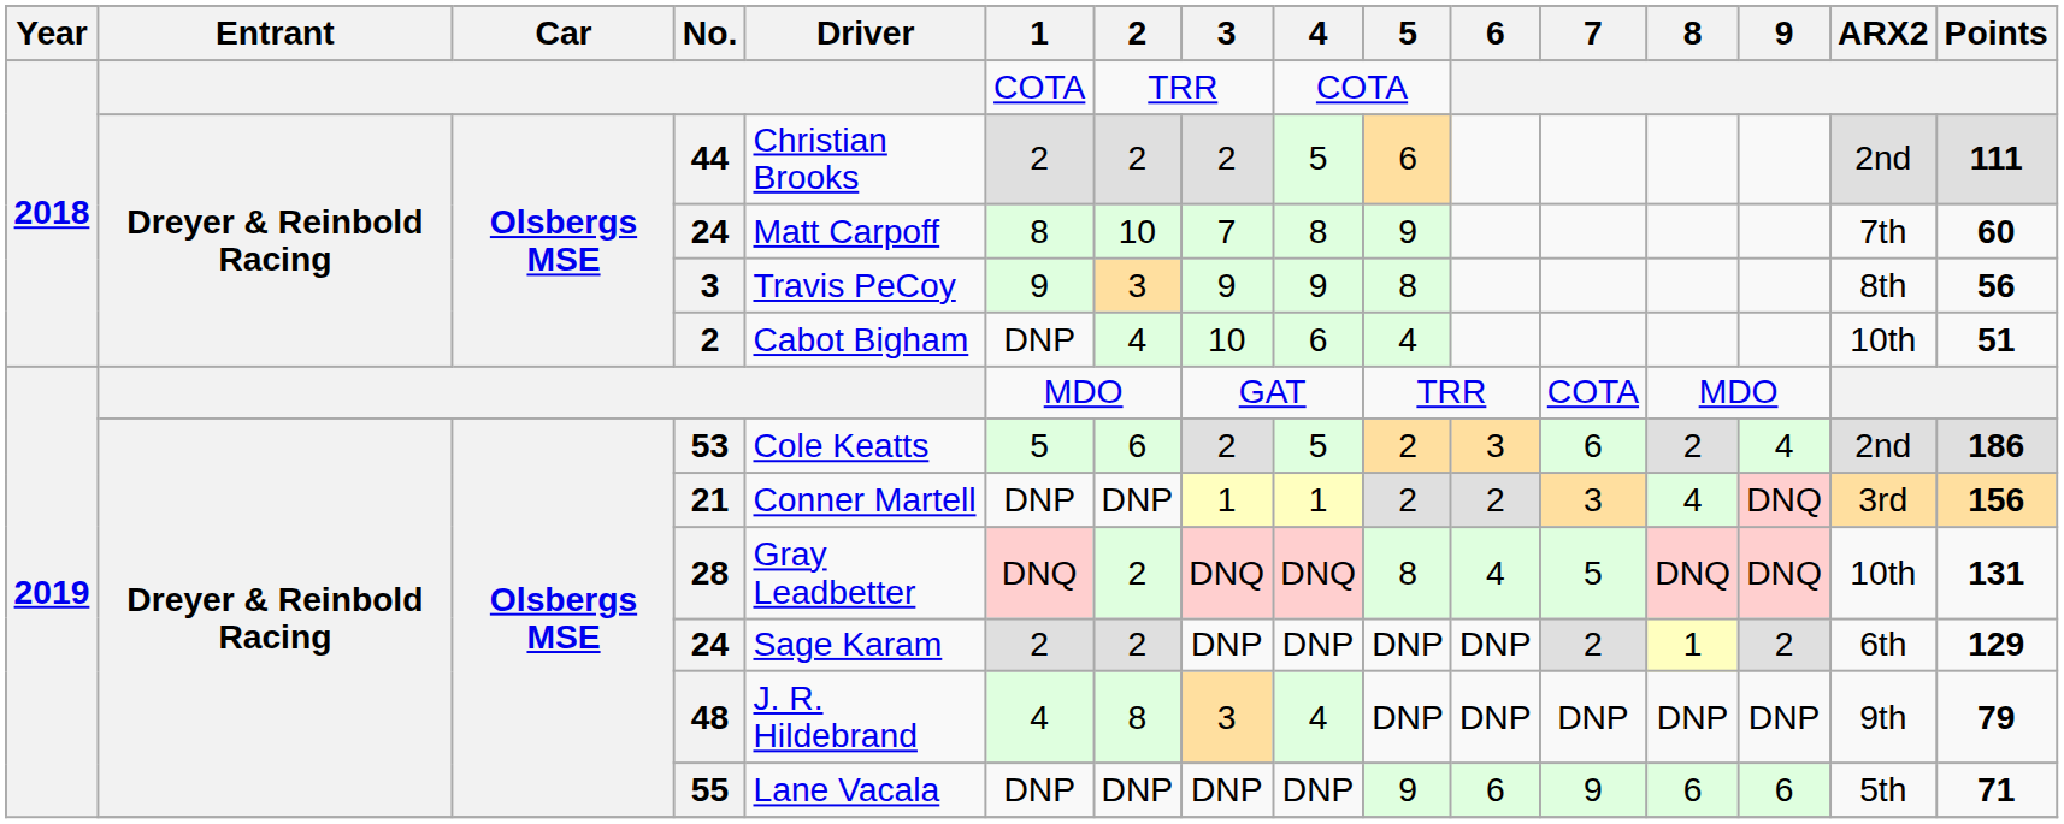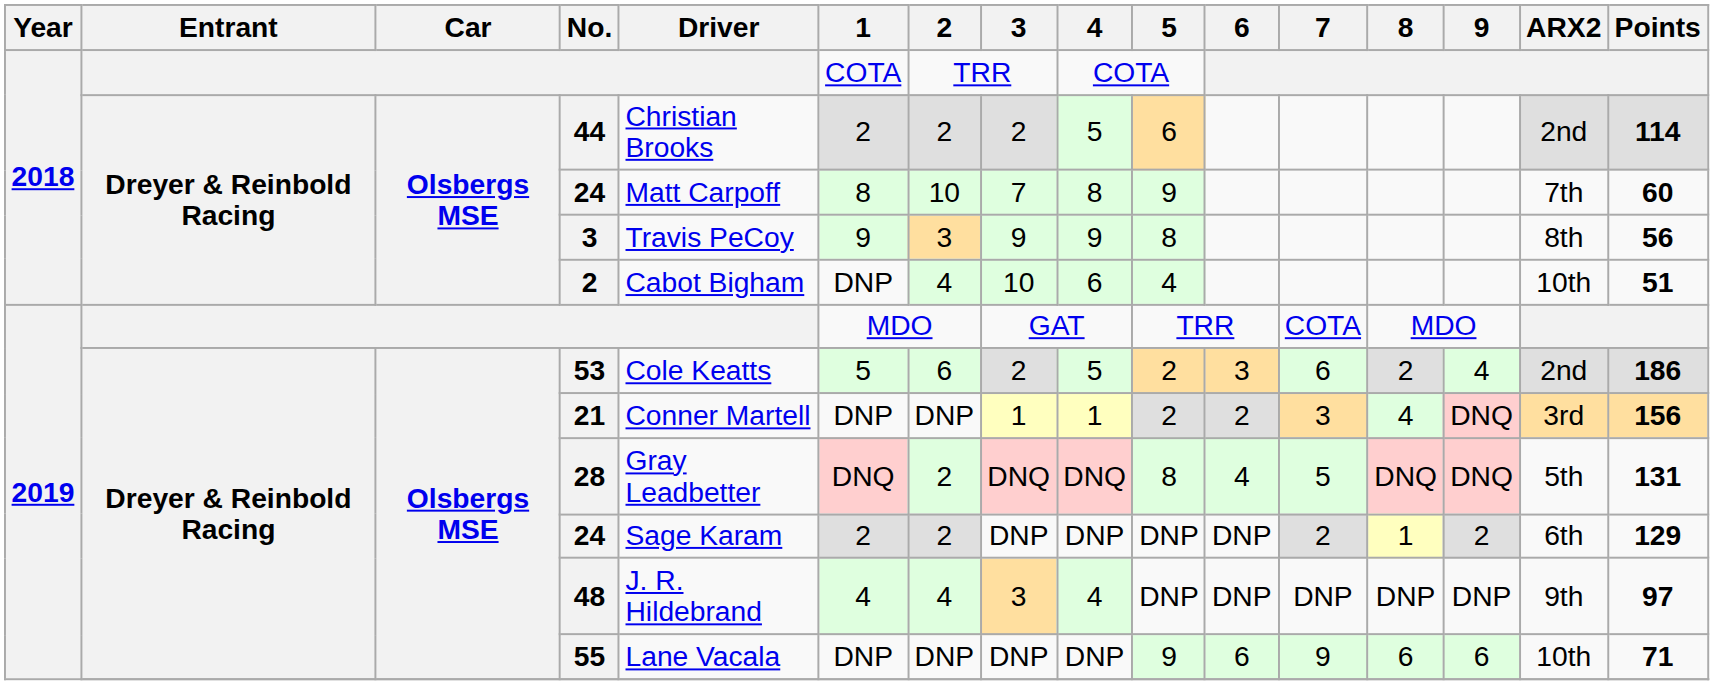44 | Points: 111 -> 114
28 | ARX2: 10th -> 5th
48 | 2: 8 -> 4
48 | Points: 79 -> 97
55 | ARX2: 5th -> 10th
